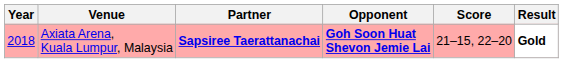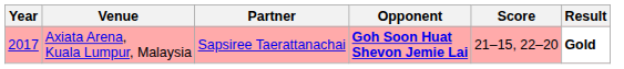Axiata Arena, Kuala Lumpur, Malaysia | Year: 2018 -> 2017
Axiata Arena, Kuala Lumpur, Malaysia | Partner: bold -> normal
